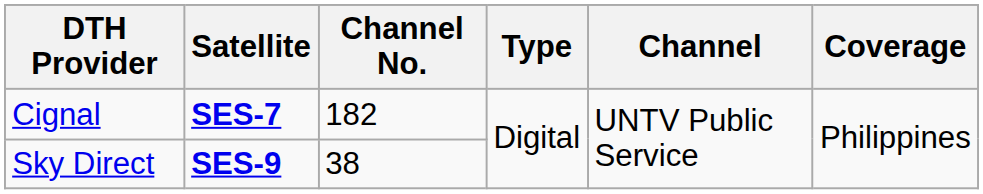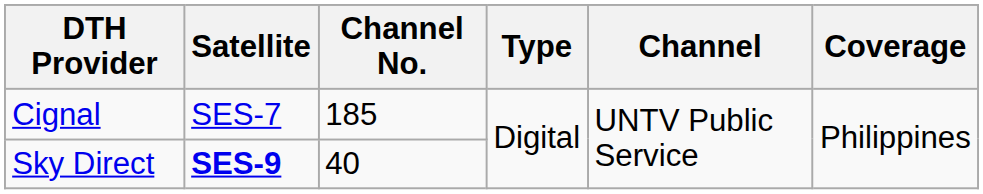Cignal | Satellite: bold -> normal
Cignal | Channel No.: 182 -> 185
Sky Direct | Channel No.: 38 -> 40
